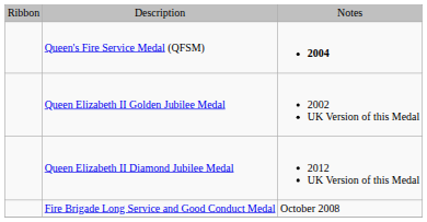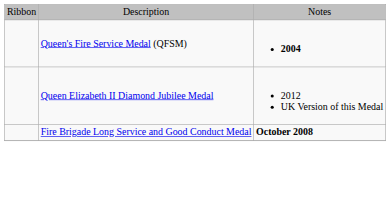- row: Queen Elizabeth II Golden Jubilee Medal | 2002 UK Version of this Medal
Fire Brigade Long Service and Good Conduct Medal | column 3: normal -> bold
